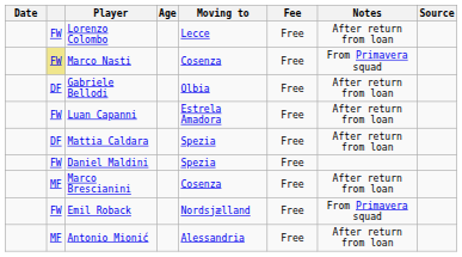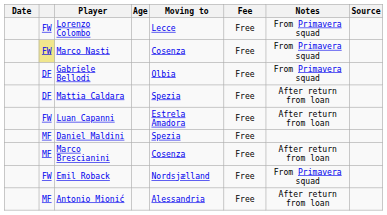Lorenzo Colombo | Notes: After return from loan -> From Primavera squad
Gabriele Bellodi | Notes: After return from loan -> From Primavera squad
rows swapped: Mattia Caldara <-> Luan Capanni
Daniel Maldini | column 2: FW -> MF
